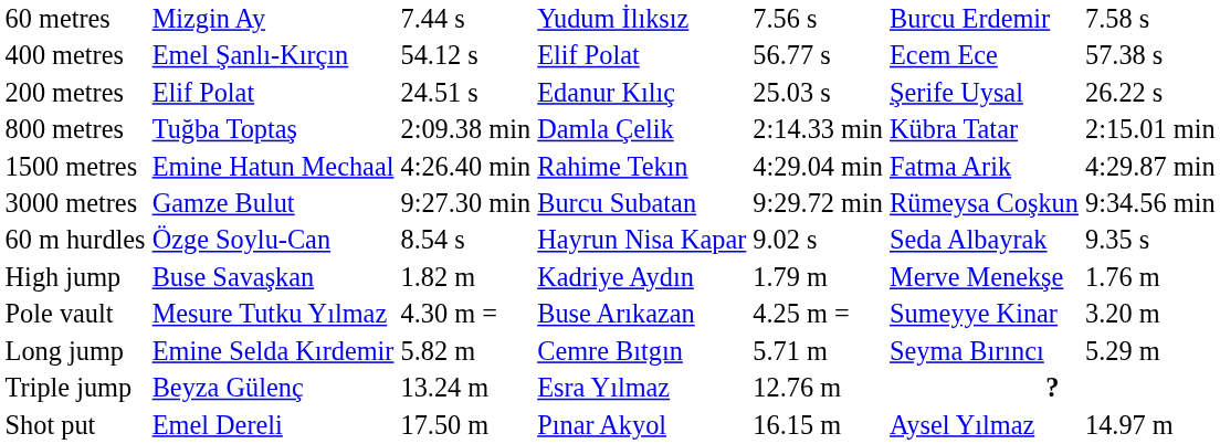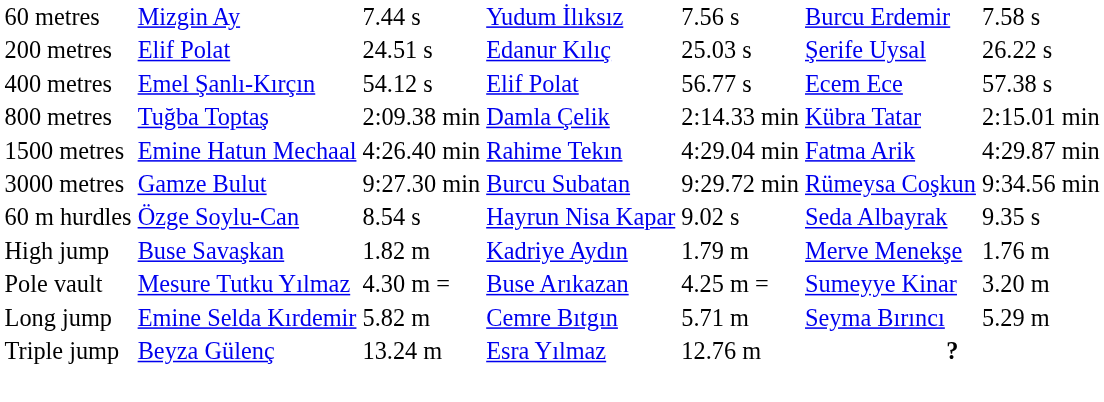rows swapped: 200 metres <-> 400 metres
- row: Shot put | Emel Dereli | 17.50 m | Pınar Akyol | 16.15 m | Aysel Yılmaz | 14.97 m
